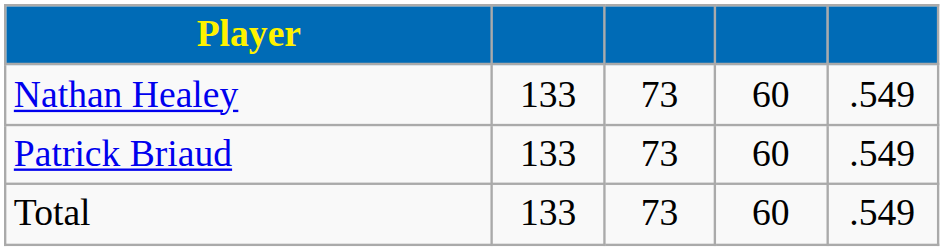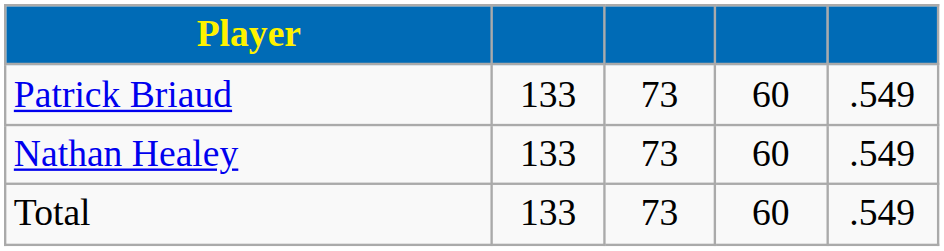rows swapped: Patrick Briaud <-> Nathan Healey
